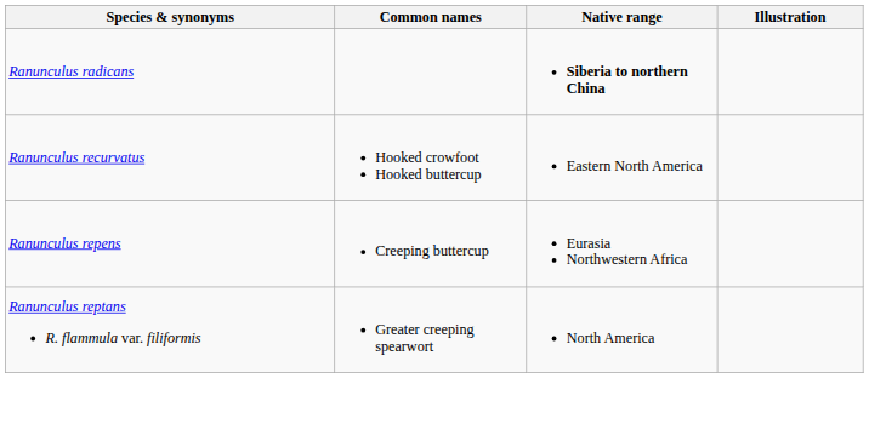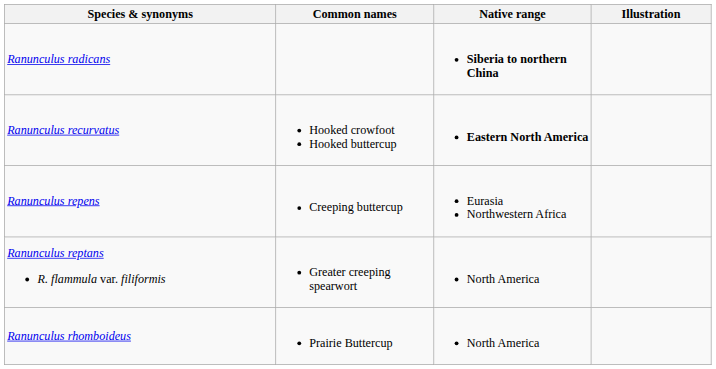Ranunculus recurvatus | Native range: normal -> bold
+ row: Ranunculus rhomboideus | Prairie Buttercup | North America
